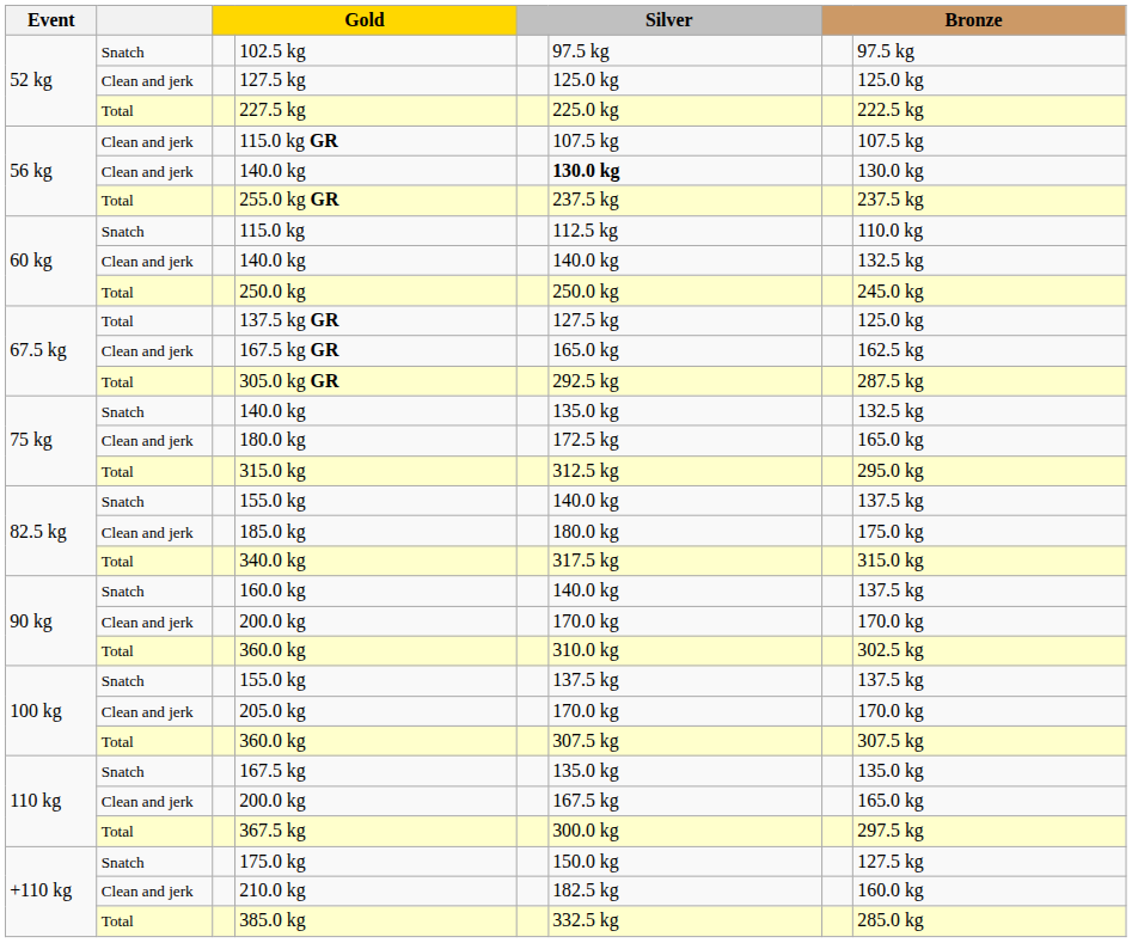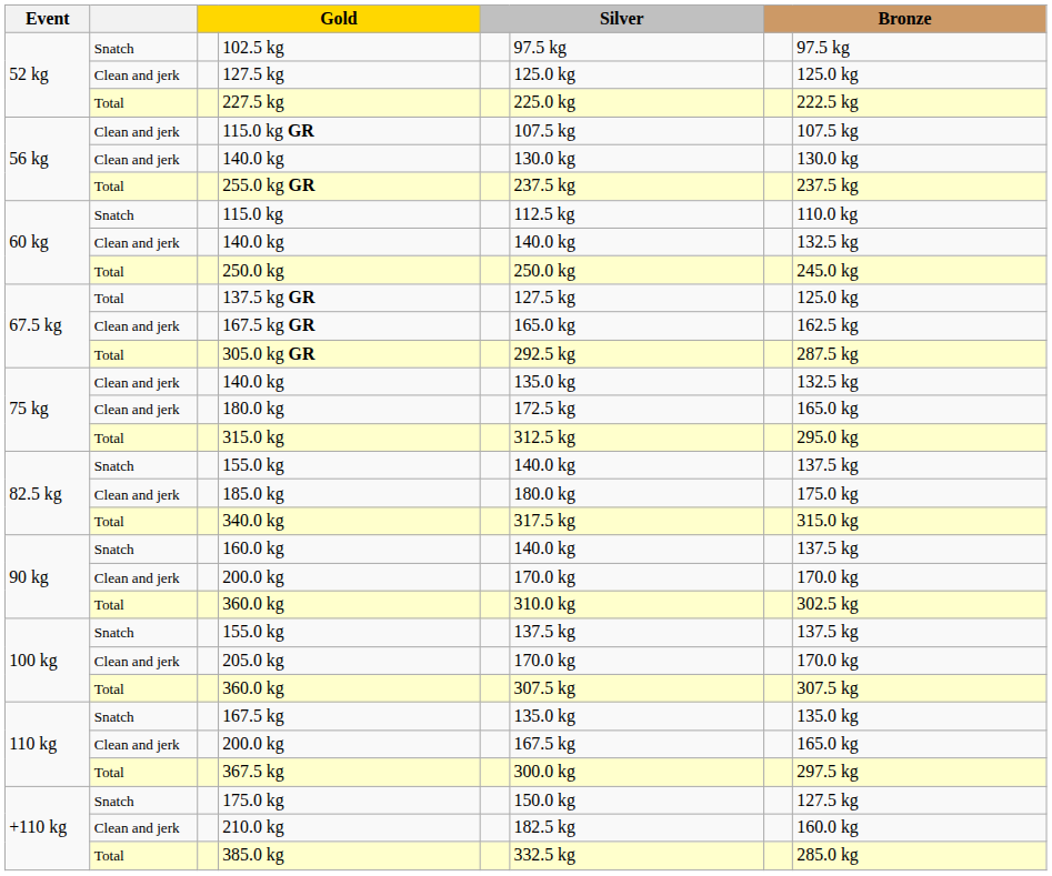56 kg / 140.0 kg | column 6: bold -> normal
75 kg / 140.0 kg | column 2: Snatch -> Clean and jerk
